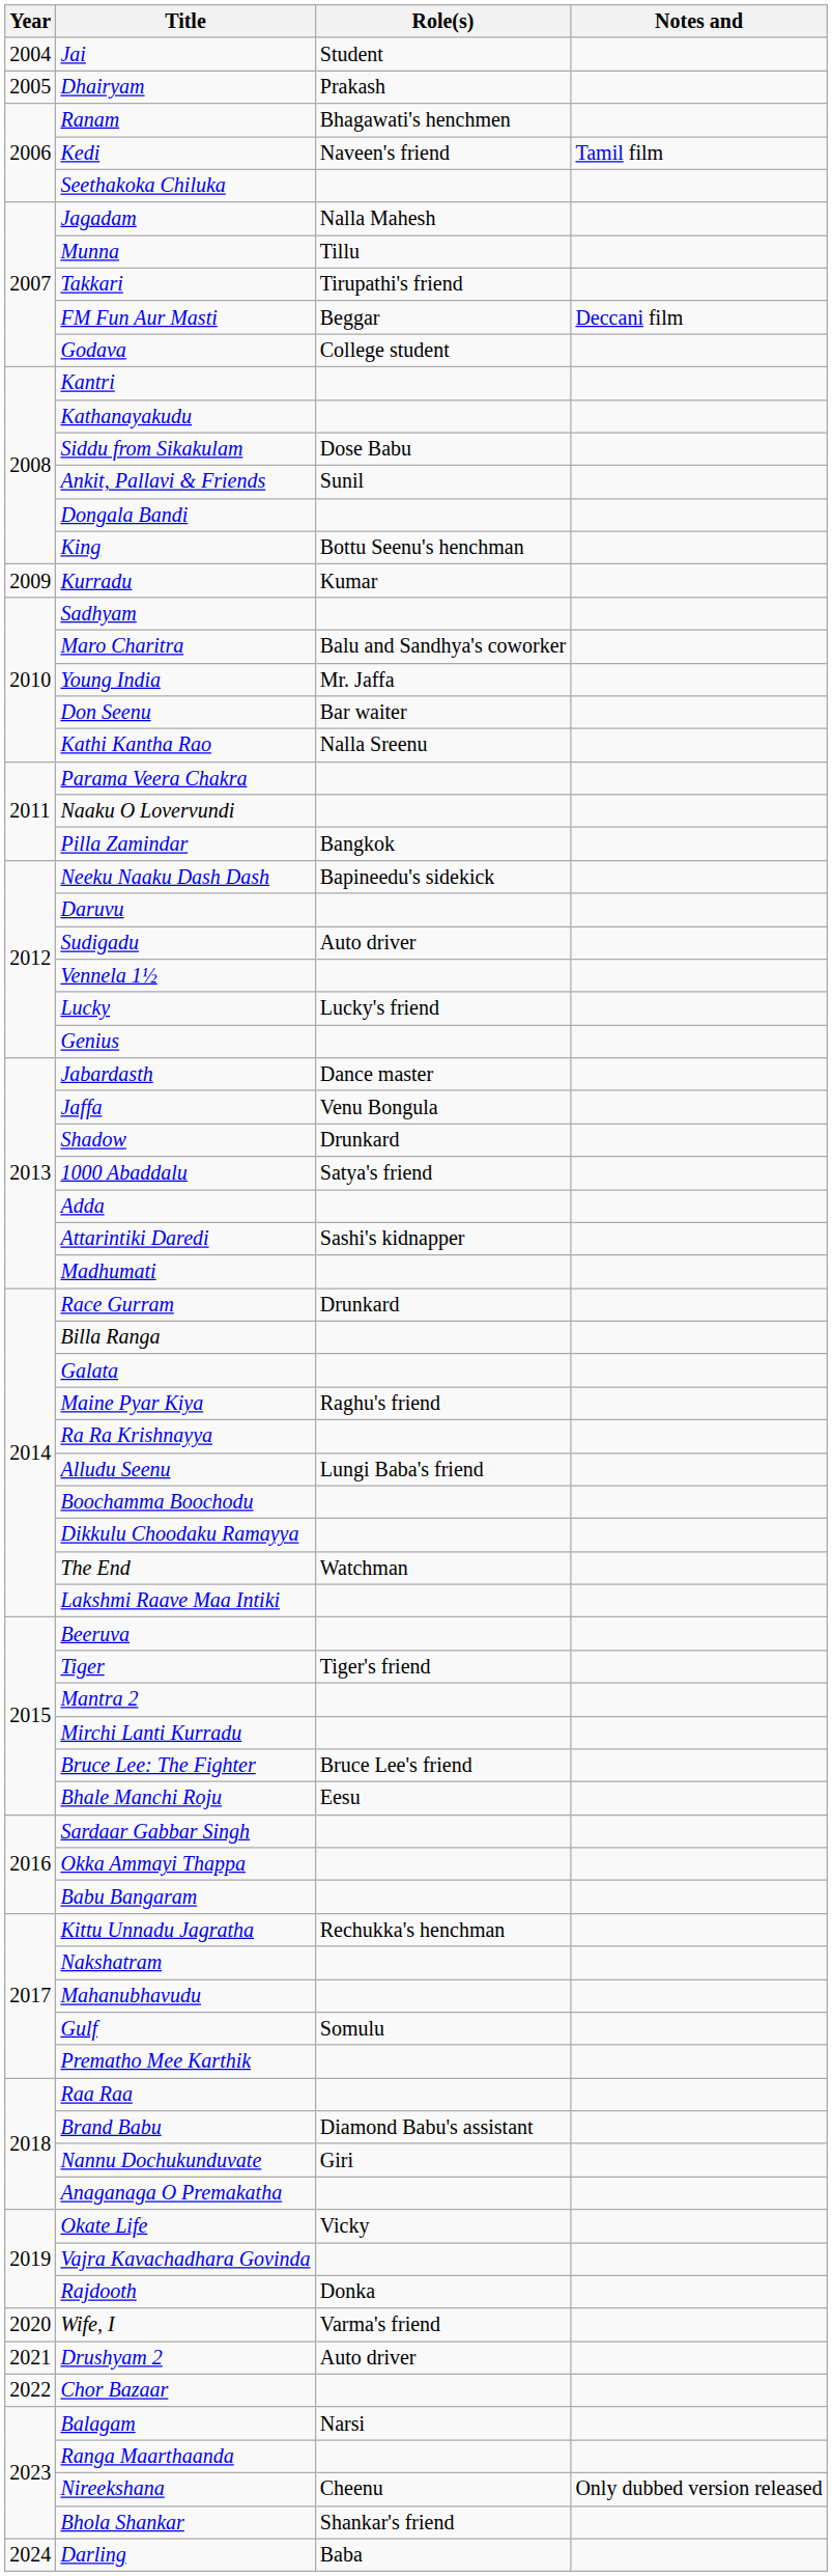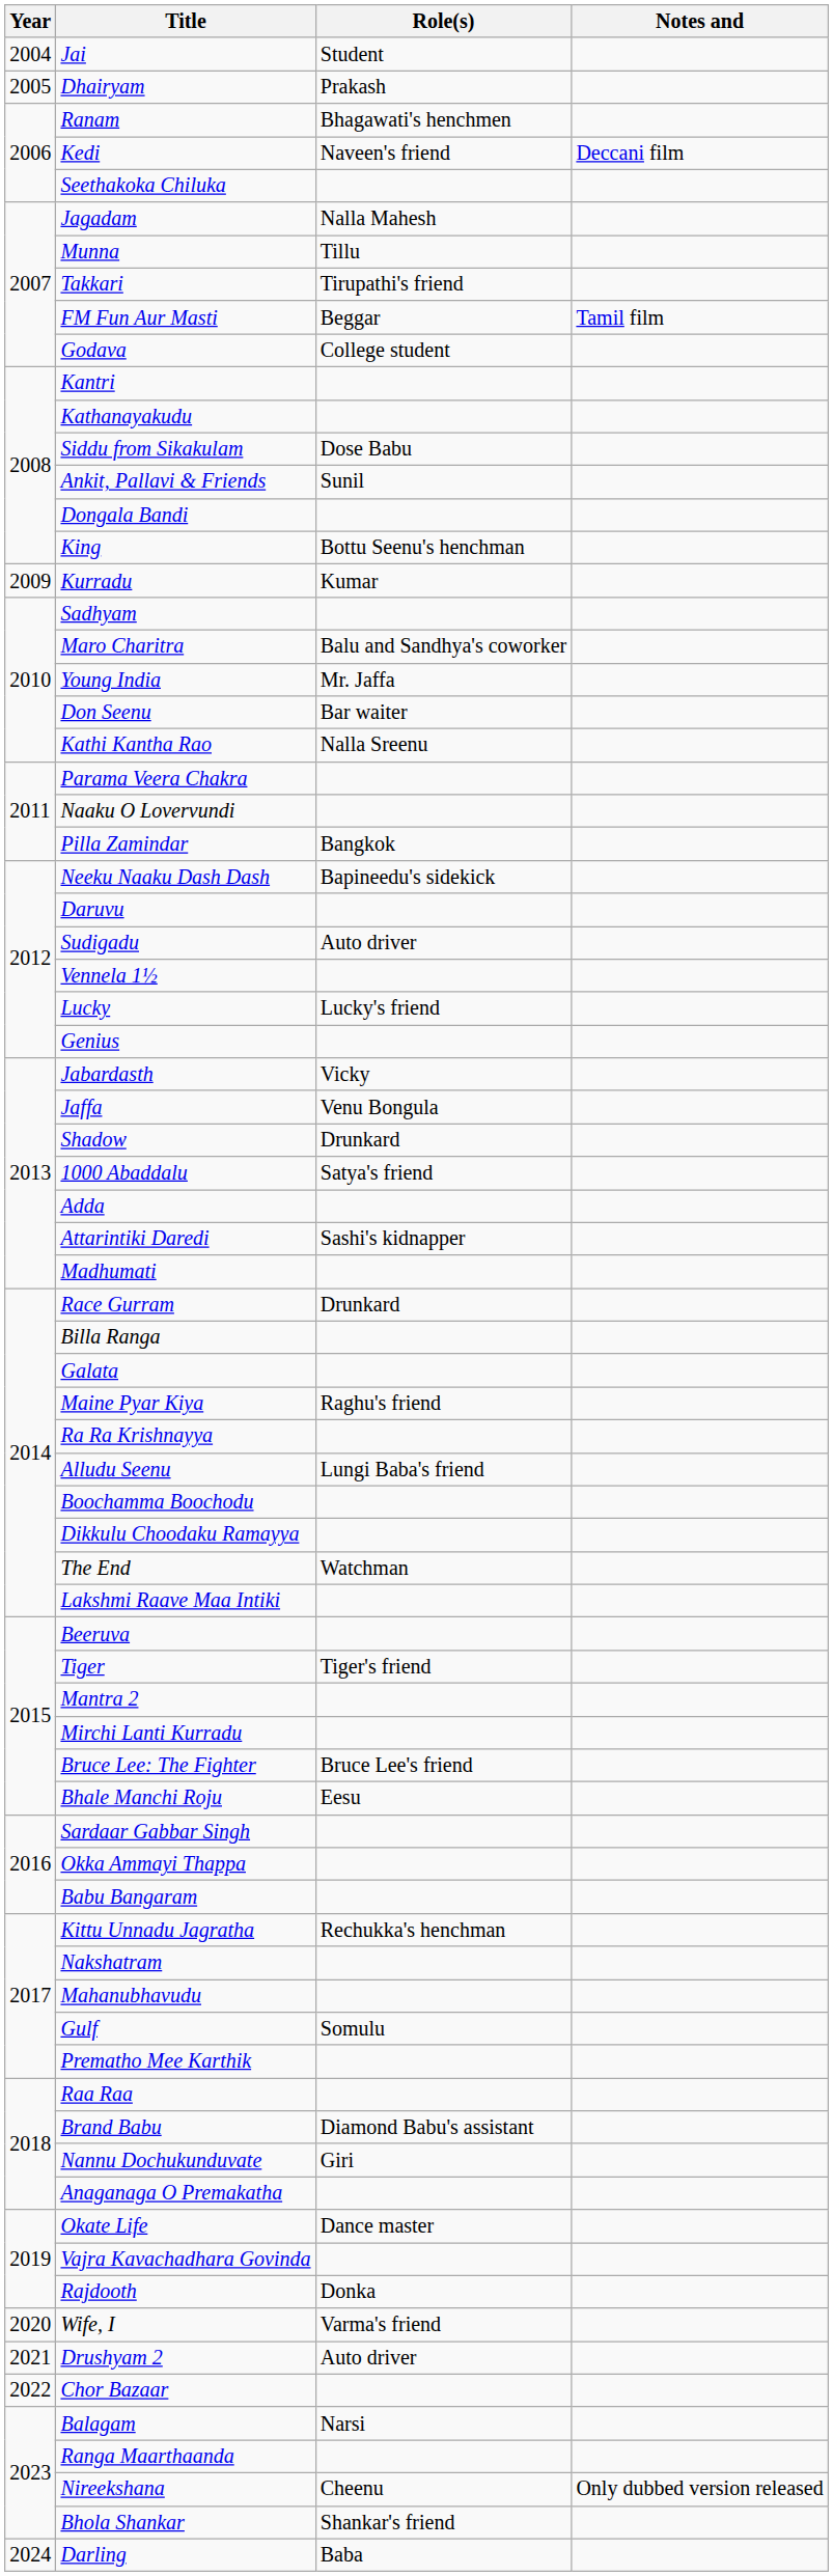Kedi | Notes and: Tamil film -> Deccani film
FM Fun Aur Masti | Notes and: Deccani film -> Tamil film
Jabardasth | Role(s): Dance master -> Vicky
Okate Life | Role(s): Vicky -> Dance master
